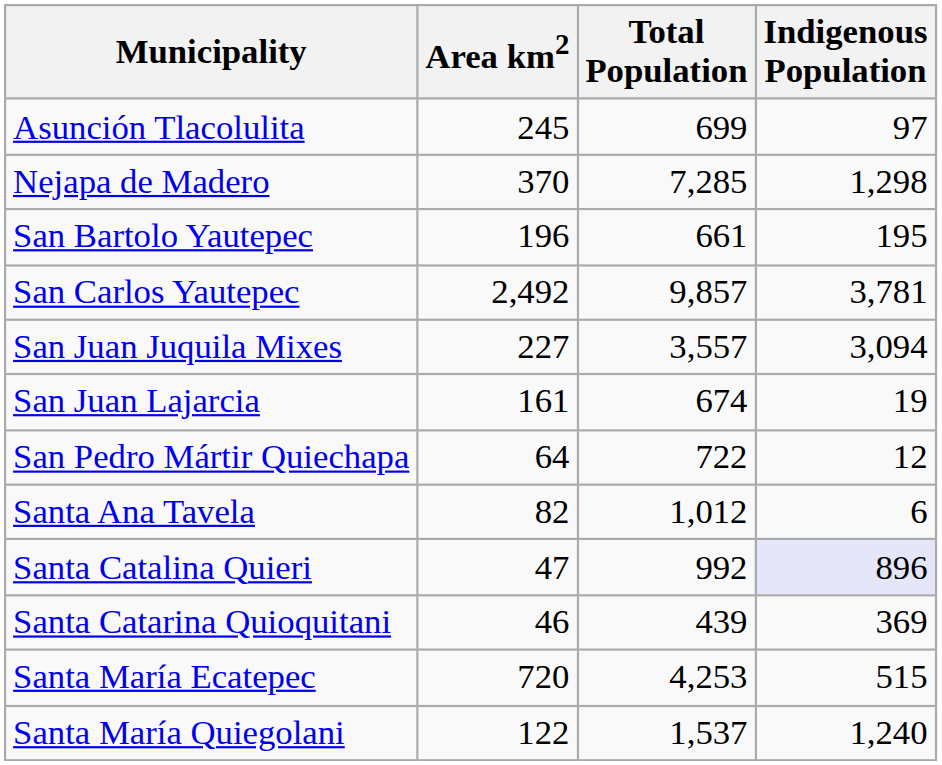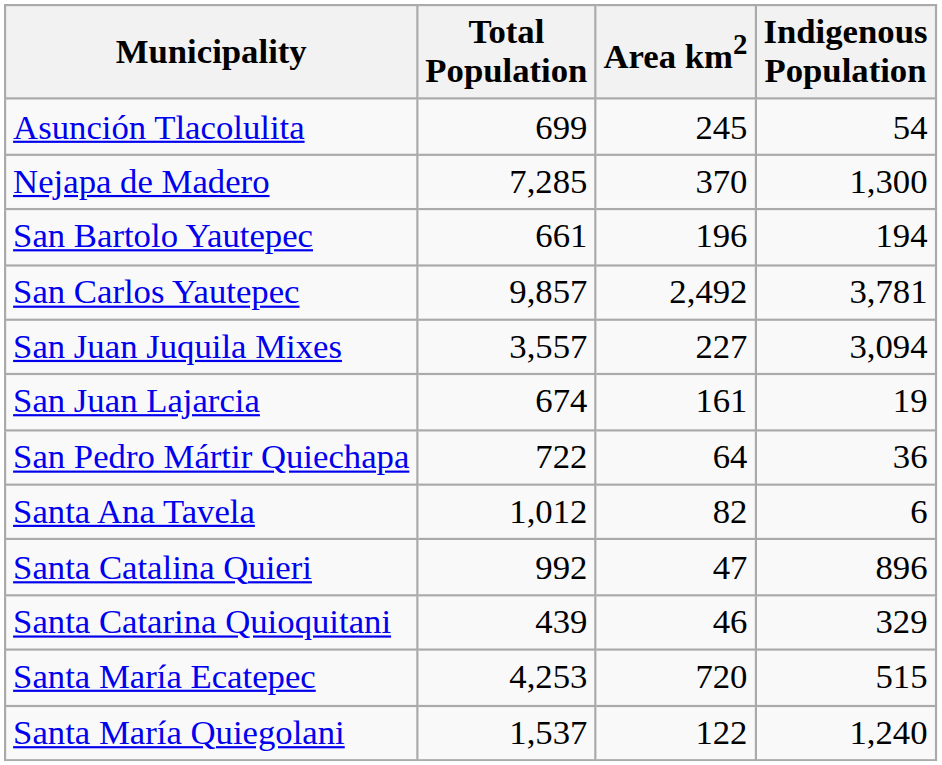columns swapped: Area km2 <-> Total Population
Asunción Tlacolulita | Indigenous Population: 97 -> 54
Nejapa de Madero | Indigenous Population: 1,298 -> 1,300
San Bartolo Yautepec | Indigenous Population: 195 -> 194
San Pedro Mártir Quiechapa | Indigenous Population: 12 -> 36
Santa Catalina Quieri | Indigenous Population: lavender background -> no background
Santa Catarina Quioquitani | Indigenous Population: 369 -> 329
